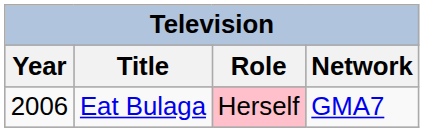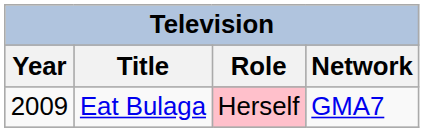Eat Bulaga | Year: 2006 -> 2009
